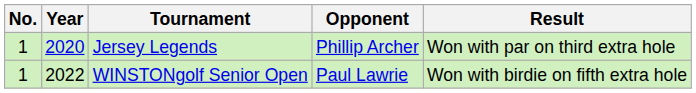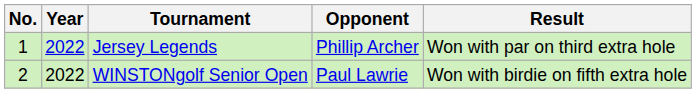Jersey Legends | Year: 2020 -> 2022
WINSTONgolf Senior Open | No.: 1 -> 2
